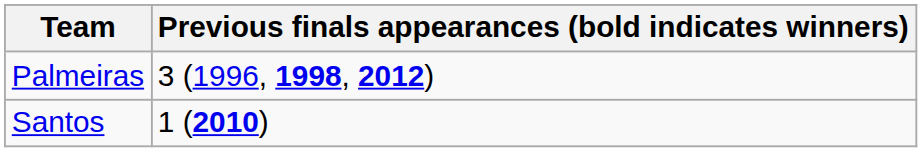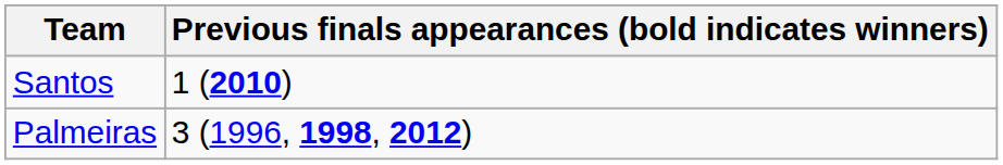rows swapped: Santos <-> Palmeiras
